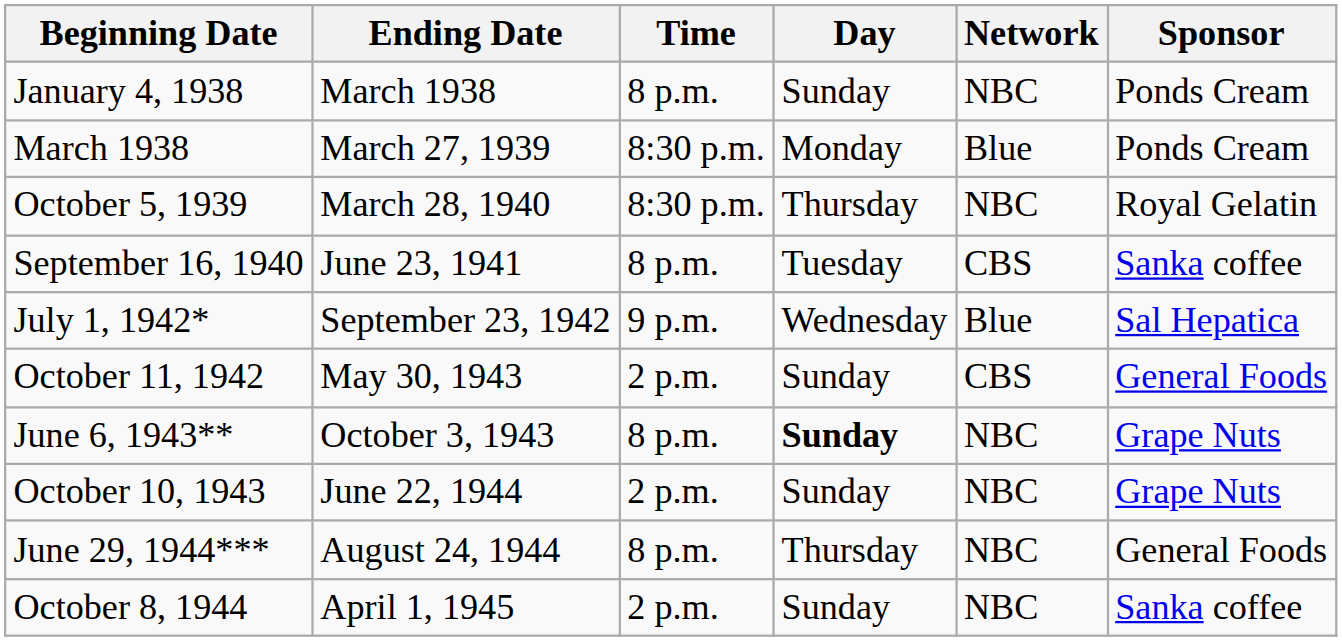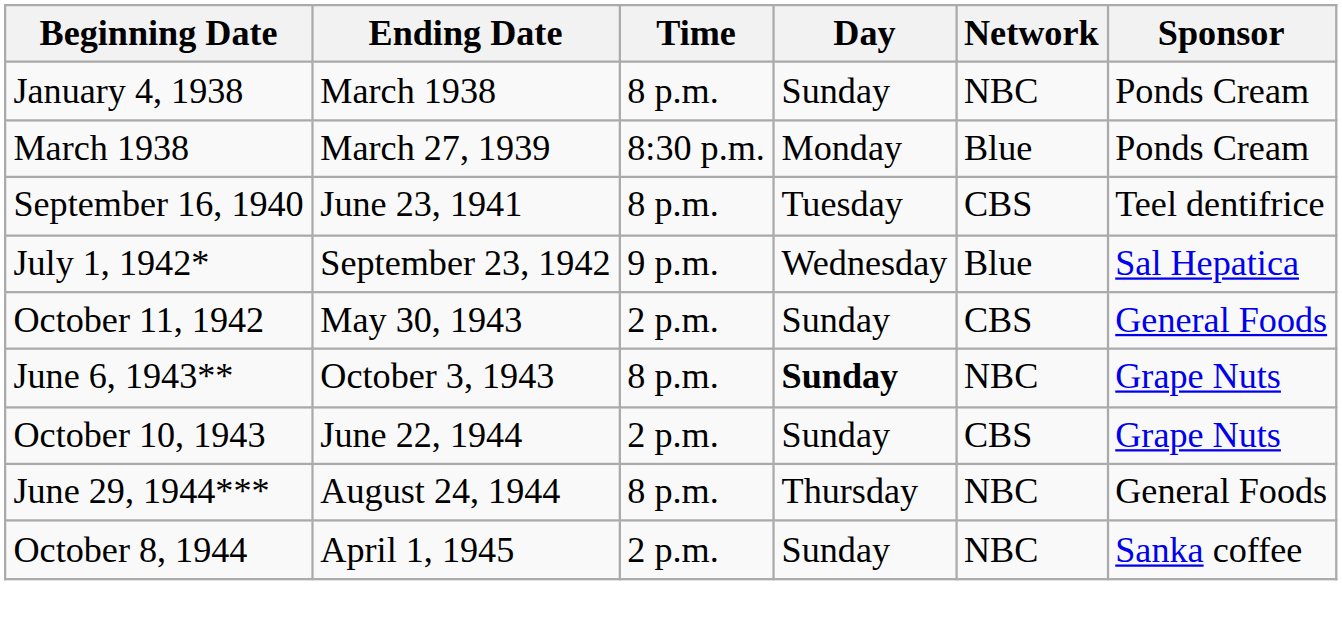- row: October 5, 1939 | March 28, 1940 | 8:30 p.m. | Thursday | NBC | Royal Gelatin
September 16, 1940 | Sponsor: Sanka coffee -> Teel dentifrice
October 10, 1943 | Network: NBC -> CBS
